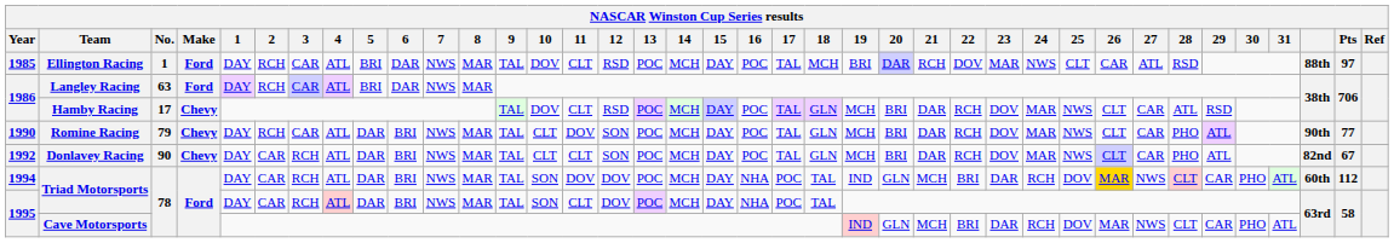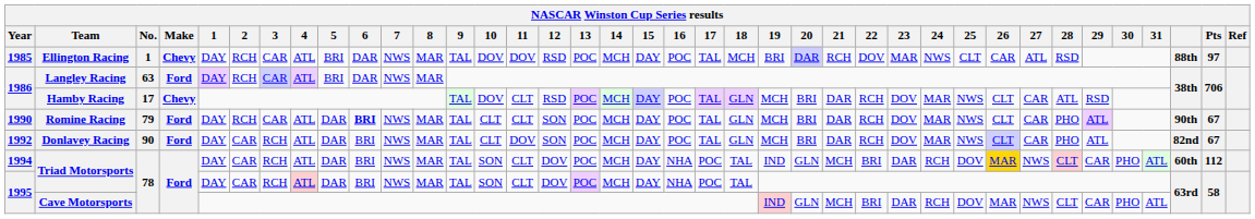Ellington Racing | Make: Ford -> Chevy
Ellington Racing | 11: CLT -> DOV
Romine Racing | Make: Chevy -> Ford
Romine Racing | 6: normal -> bold
Romine Racing | 11: DOV -> CLT
Romine Racing | Pts: 77 -> 67
Donlavey Racing | Make: Chevy -> Ford
Donlavey Racing | 11: CLT -> DOV
1994 / Triad Motorsports | 11: DOV -> CLT
